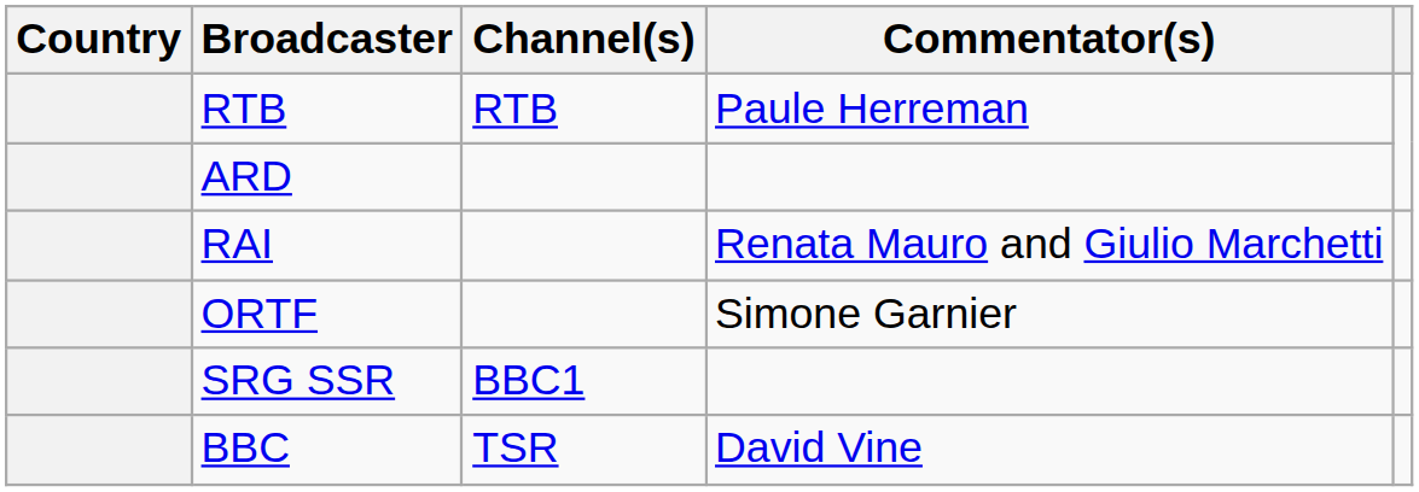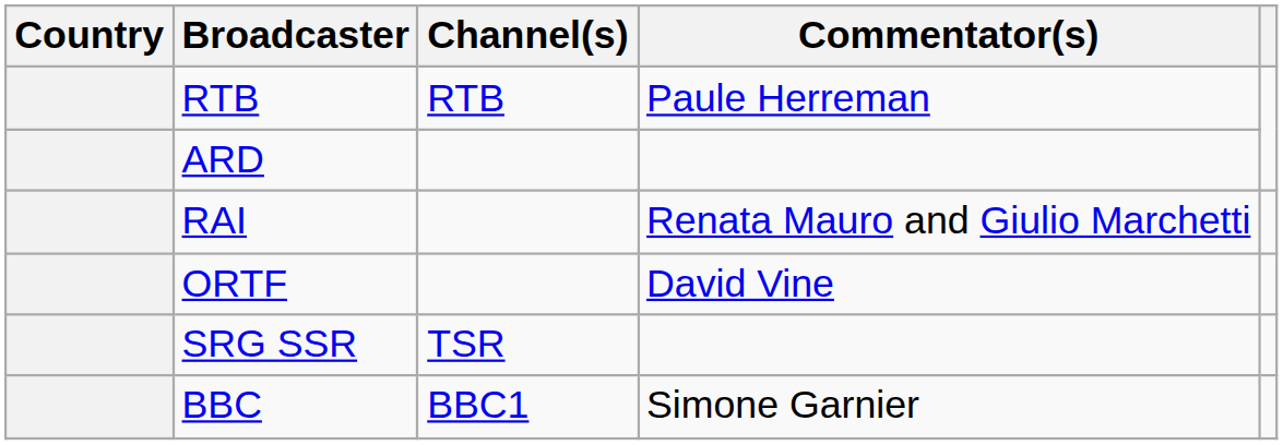ORTF | Commentator(s): Simone Garnier -> David Vine
SRG SSR | Channel(s): BBC1 -> TSR
BBC | Channel(s): TSR -> BBC1
BBC | Commentator(s): David Vine -> Simone Garnier
